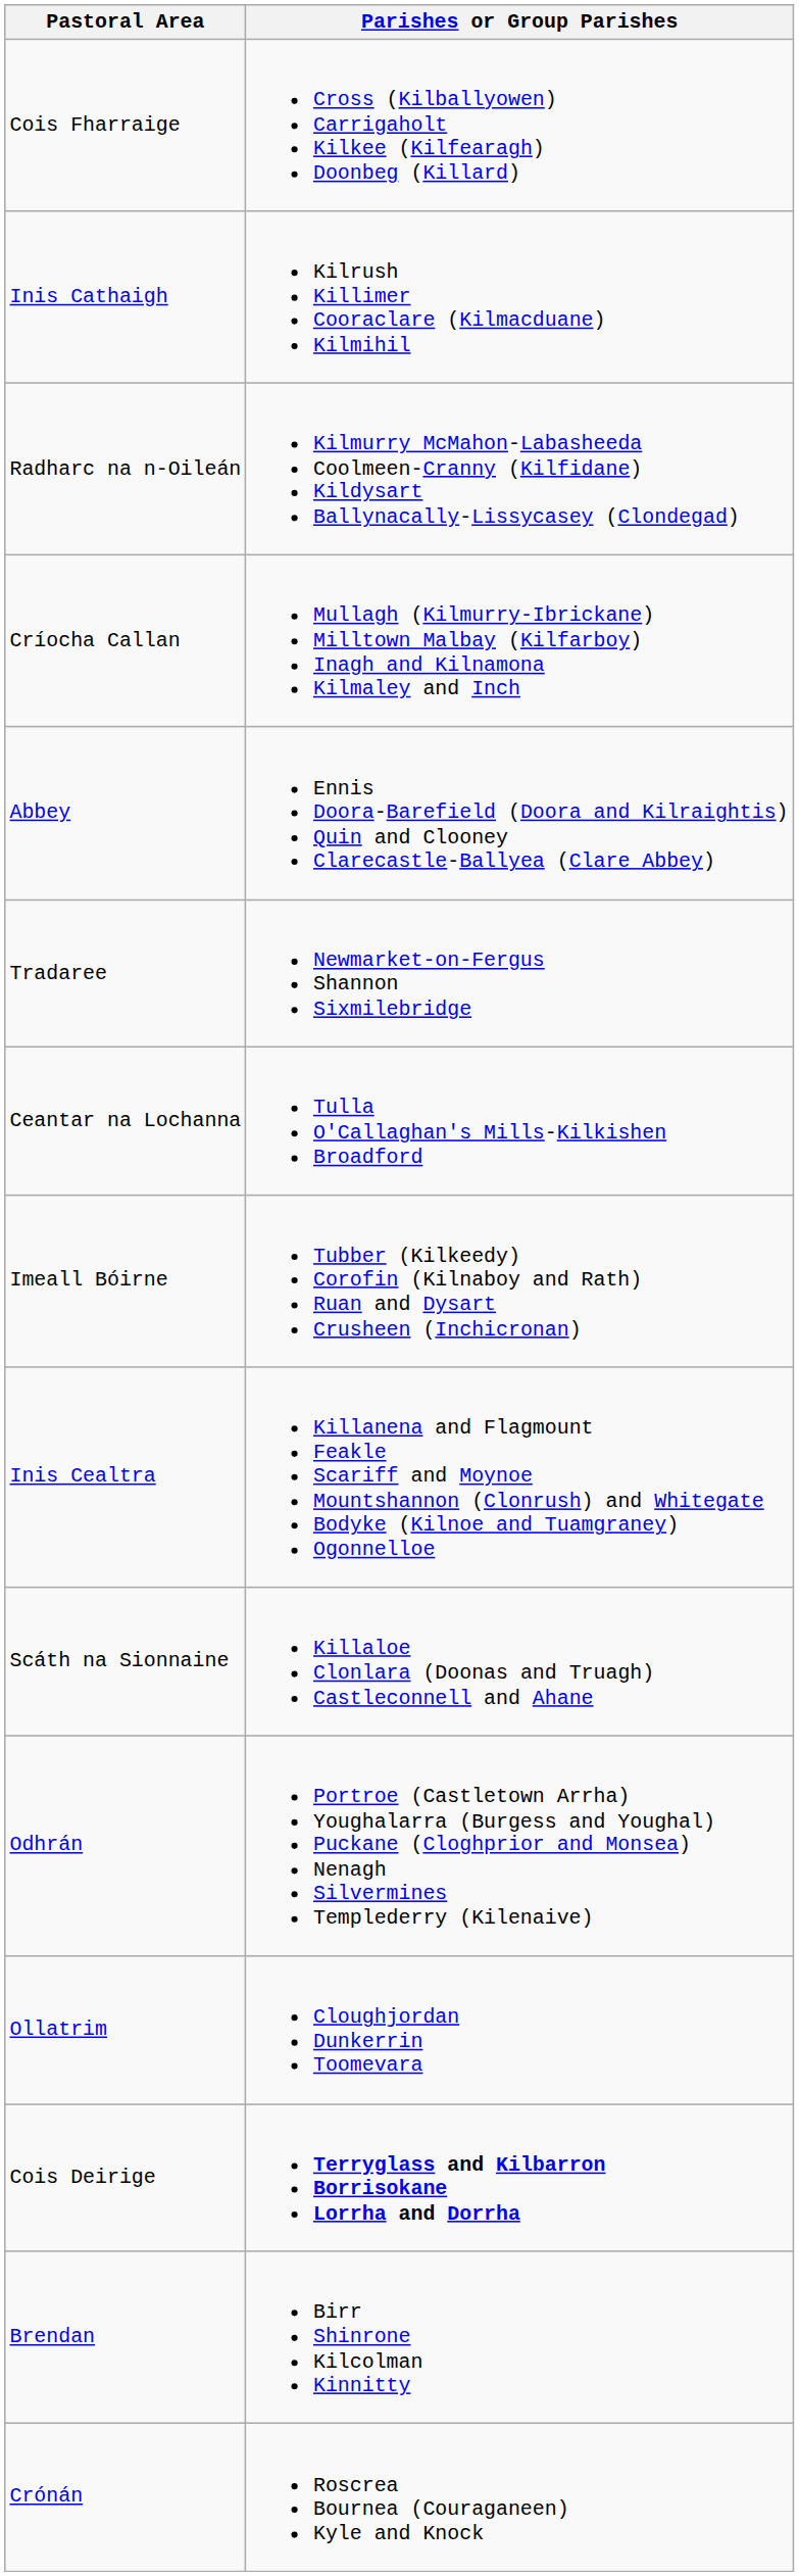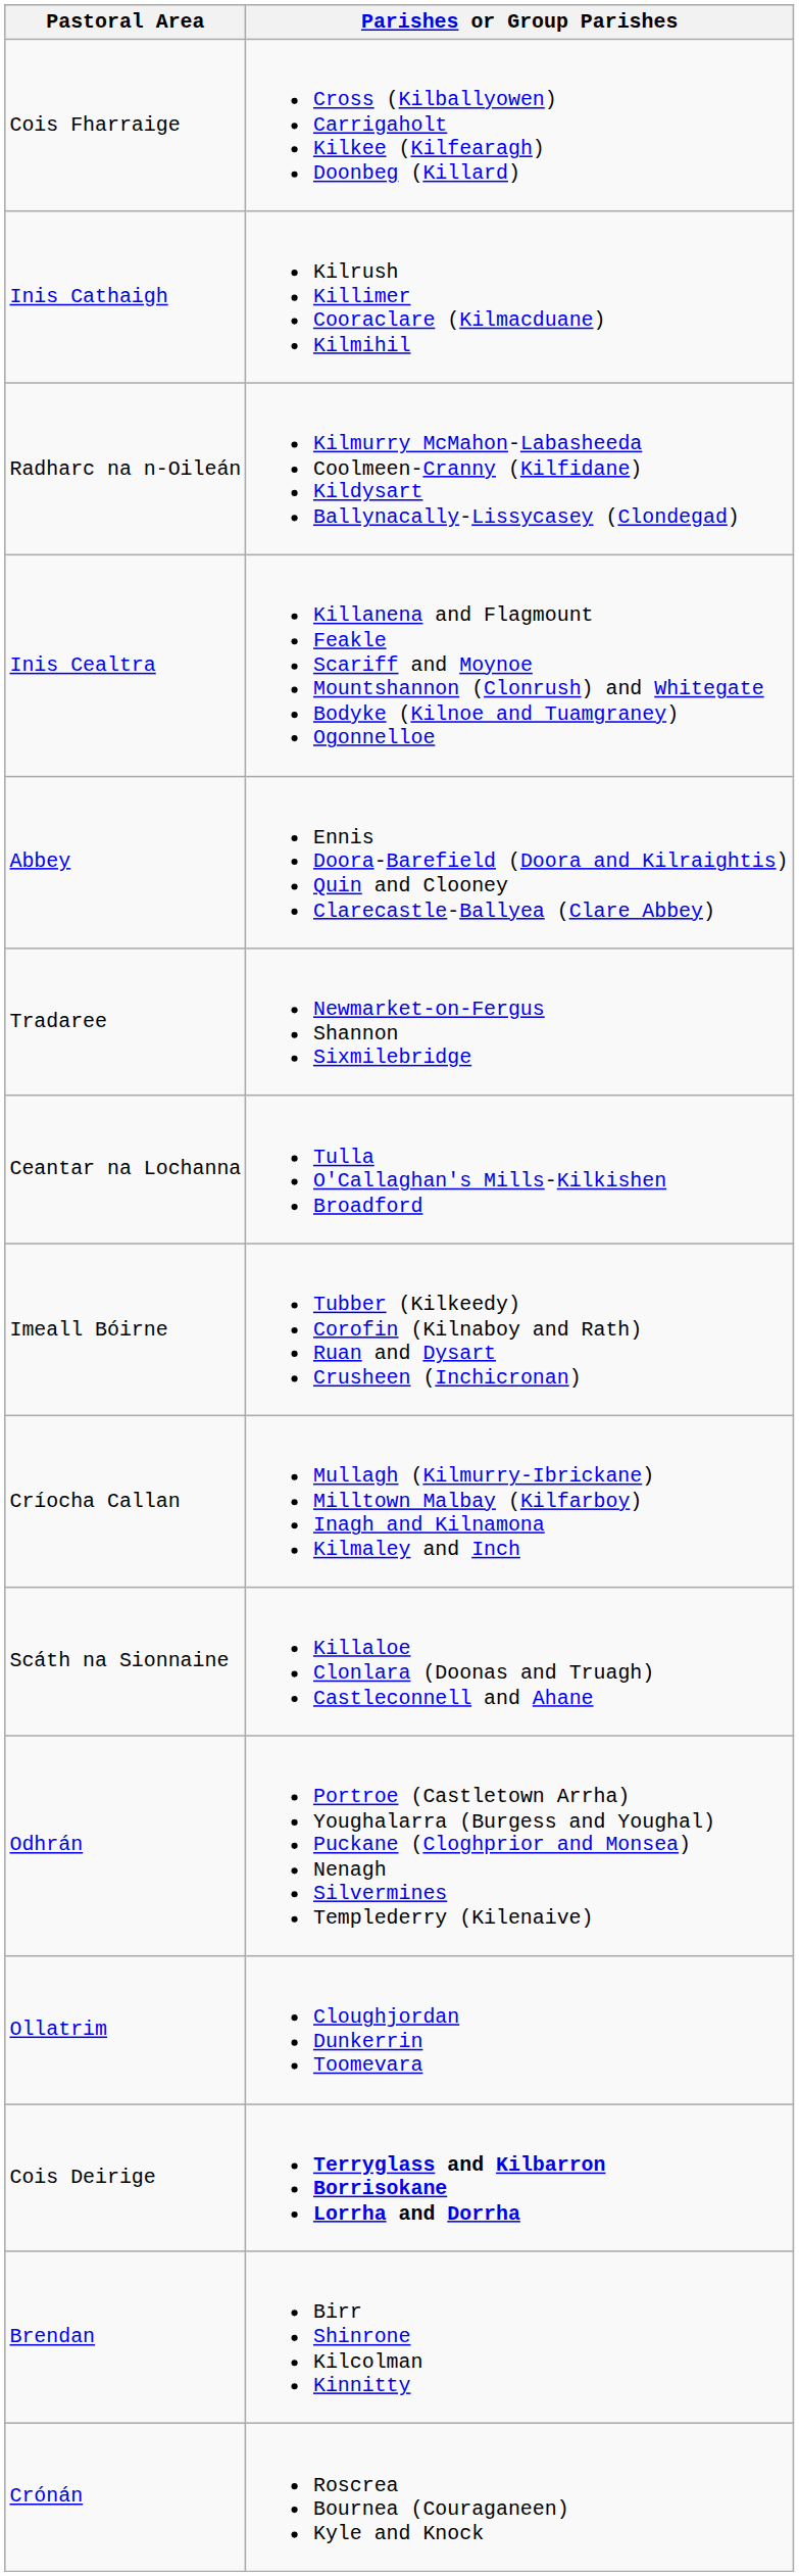rows swapped: Críocha Callan <-> Inis Cealtra
